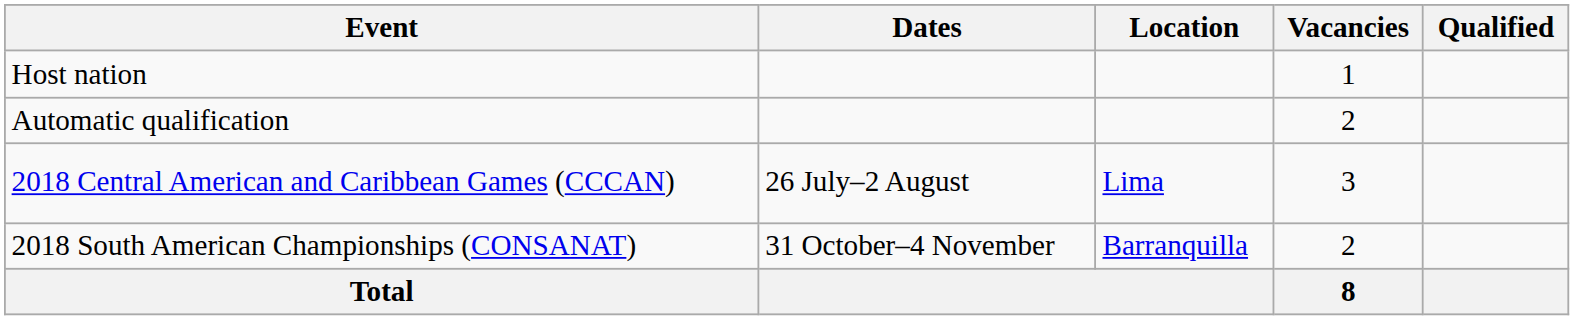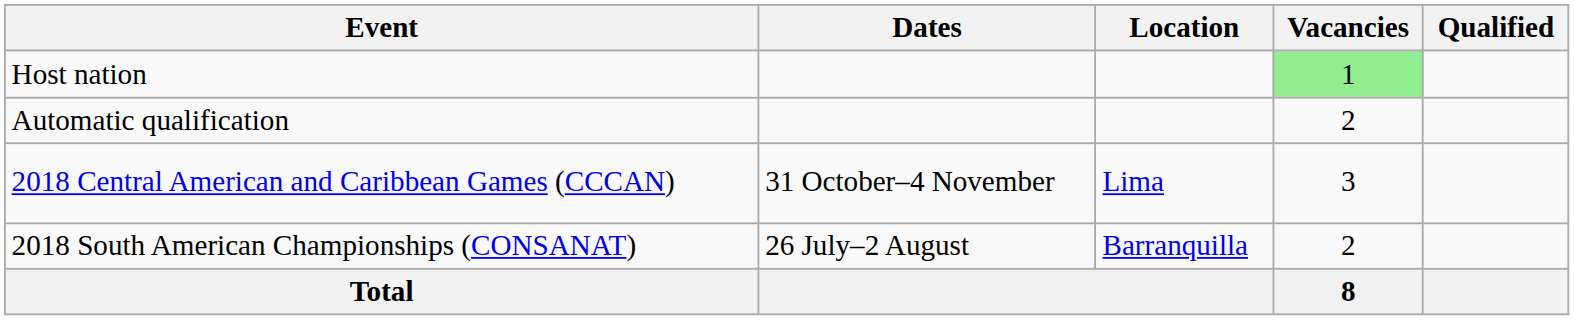Host nation | Vacancies: no background -> lightgreen background
2018 Central American and Caribbean Games (CCCAN) | Dates: 26 July–2 August -> 31 October–4 November
2018 South American Championships (CONSANAT) | Dates: 31 October–4 November -> 26 July–2 August
